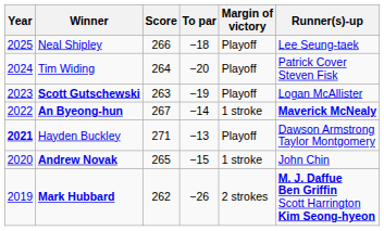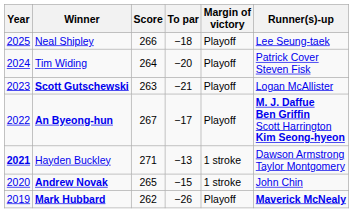Scott Gutschewski | To par: −19 -> −21
An Byeong-hun | To par: −14 -> −17
An Byeong-hun | Margin of victory: 1 stroke -> Playoff
An Byeong-hun | Runner(s)-up: Maverick McNealy -> M. J. Daffue Ben Griffin Scott Harrington Kim Seong-hyeon
Hayden Buckley | Margin of victory: Playoff -> 1 stroke
Mark Hubbard | Margin of victory: 2 strokes -> Playoff
Mark Hubbard | Runner(s)-up: M. J. Daffue Ben Griffin Scott Harrington Kim Seong-hyeon -> Maverick McNealy
